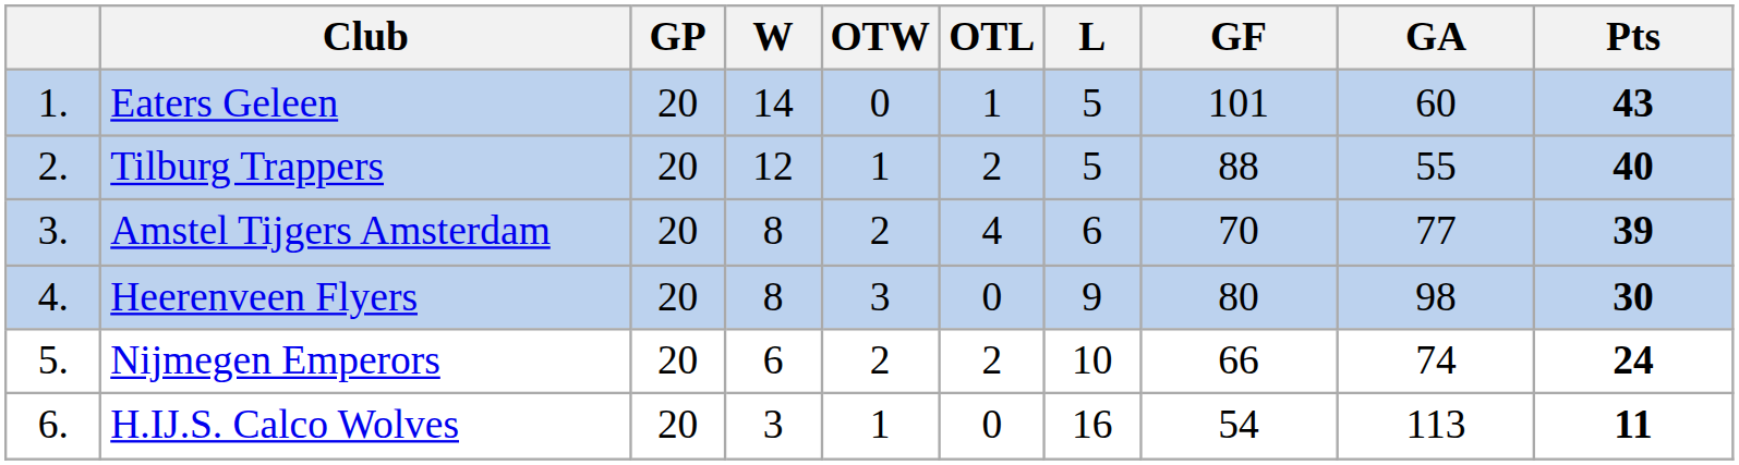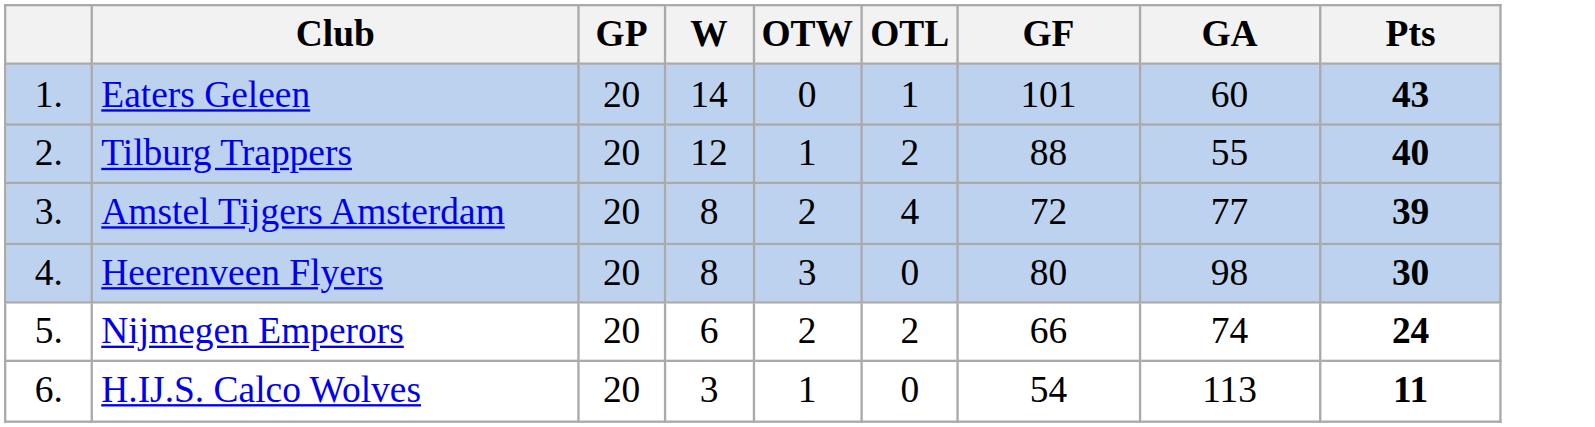- column: L | 5 | 5 | 6 | 9 | 10 | 16
Amstel Tijgers Amsterdam | GF: 70 -> 72
